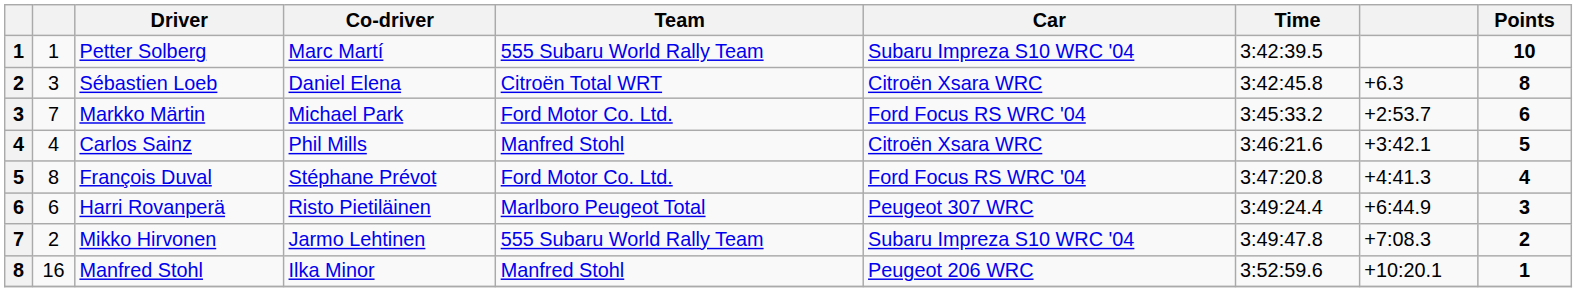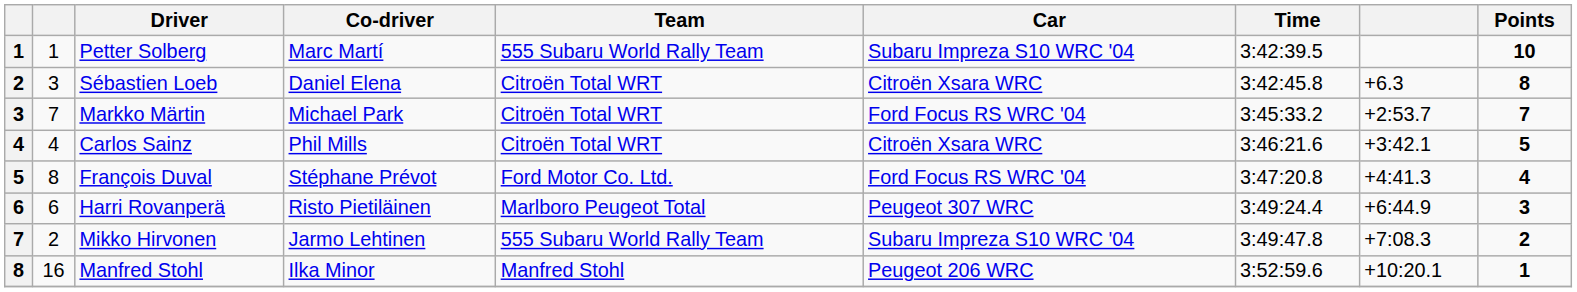Markko Märtin | Team: Ford Motor Co. Ltd. -> Citroën Total WRT
Markko Märtin | Points: 6 -> 7
Carlos Sainz | Team: Manfred Stohl -> Citroën Total WRT
